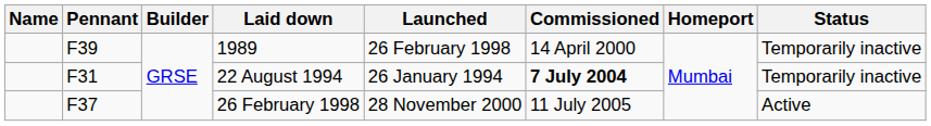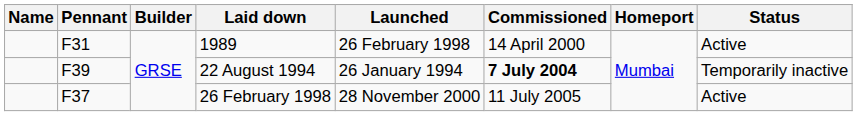1989 | Pennant: F39 -> F31
1989 | Status: Temporarily inactive -> Active
22 August 1994 | Pennant: F31 -> F39
